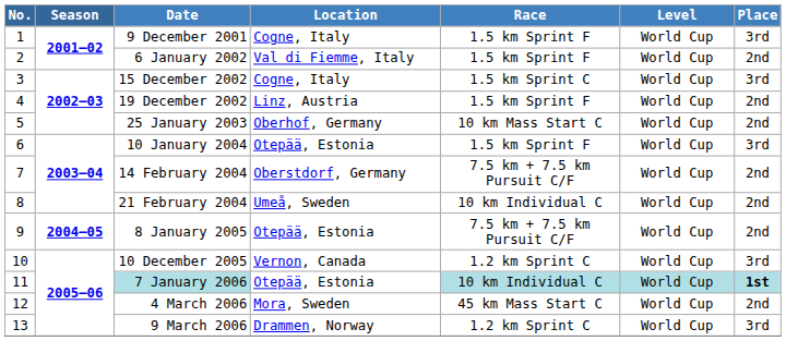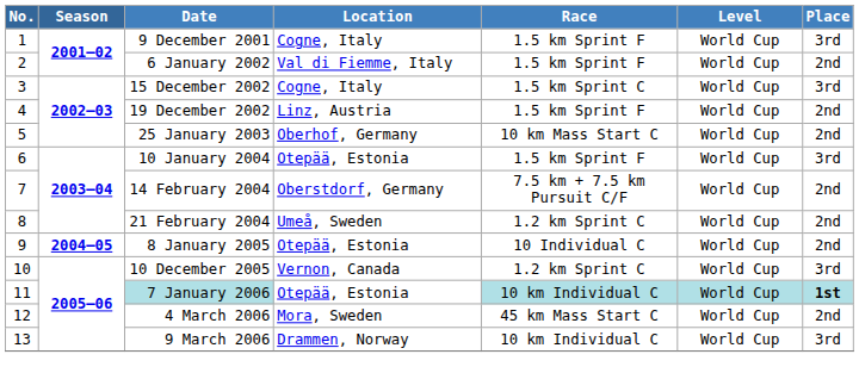21 February 2004 | Race: 10 km Individual C -> 1.2 km Sprint C
8 January 2005 | Race: 7.5 km + 7.5 km Pursuit C/F -> 10 Individual C
9 March 2006 | Race: 1.2 km Sprint C -> 10 km Individual C
